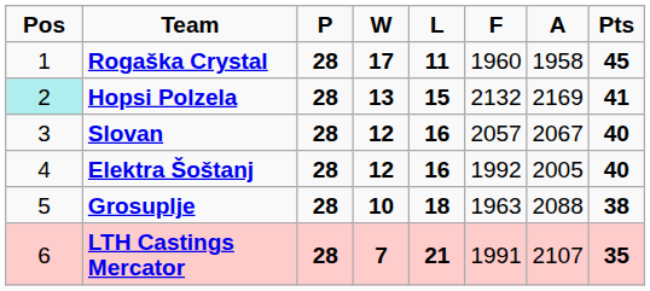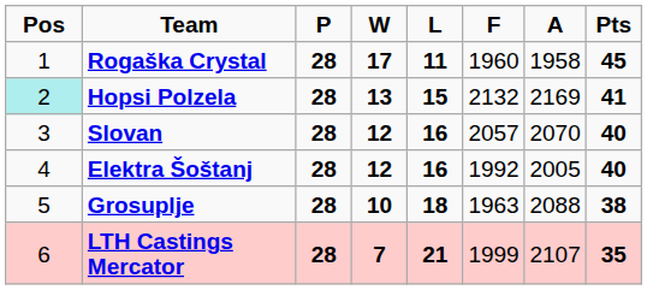Slovan | A: 2067 -> 2070
LTH Castings Mercator | F: 1991 -> 1999
